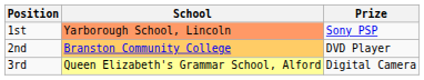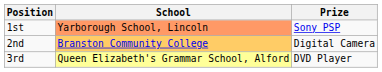2nd | Prize: DVD Player -> Digital Camera
3rd | Prize: Digital Camera -> DVD Player
